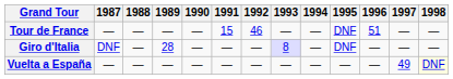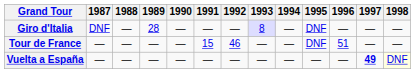rows swapped: Giro d'Italia <-> Tour de France
Vuelta a España | 1997: normal -> bold
